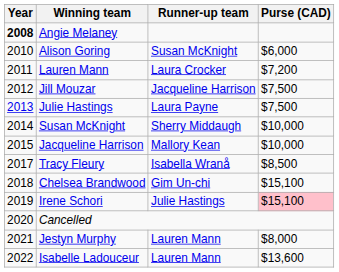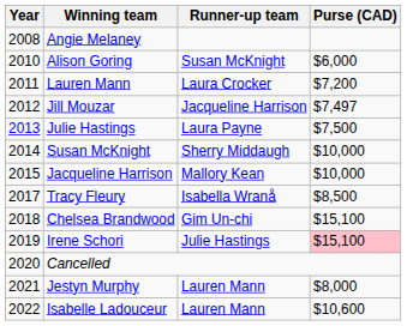Angie Melaney | Year: bold -> normal
Jill Mouzar | Purse (CAD): $7,500 -> $7,497
Isabelle Ladouceur | Purse (CAD): $13,600 -> $10,600
